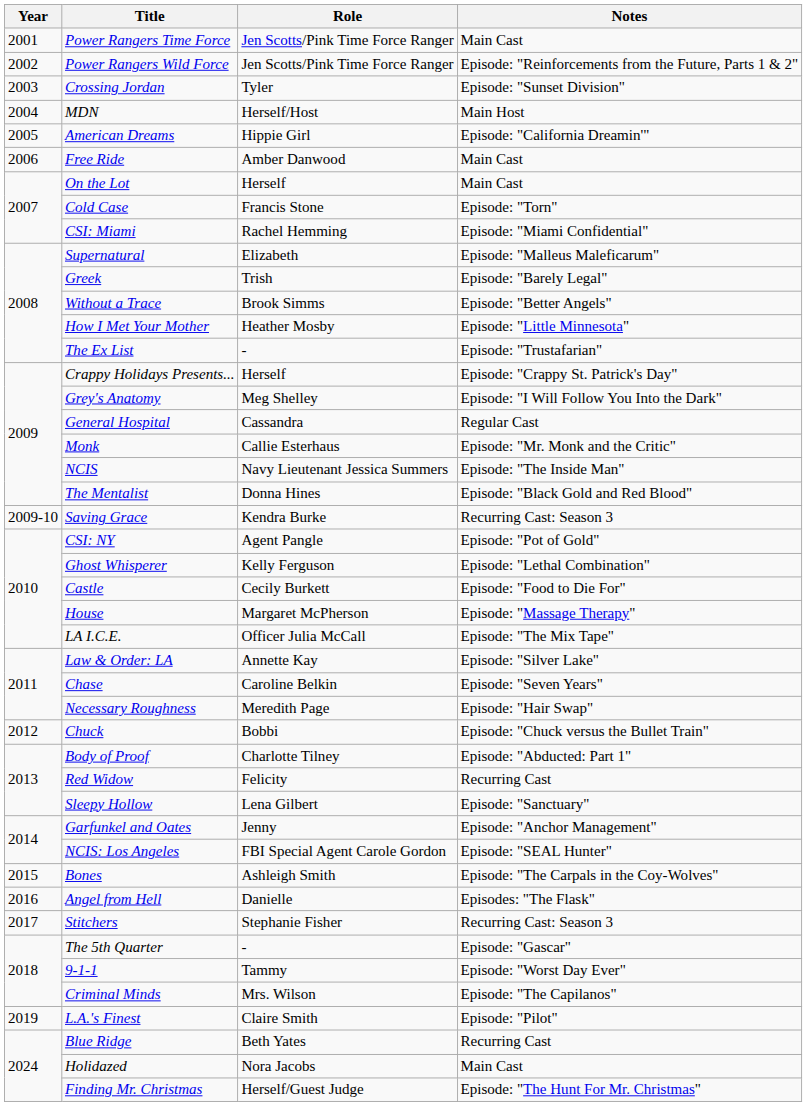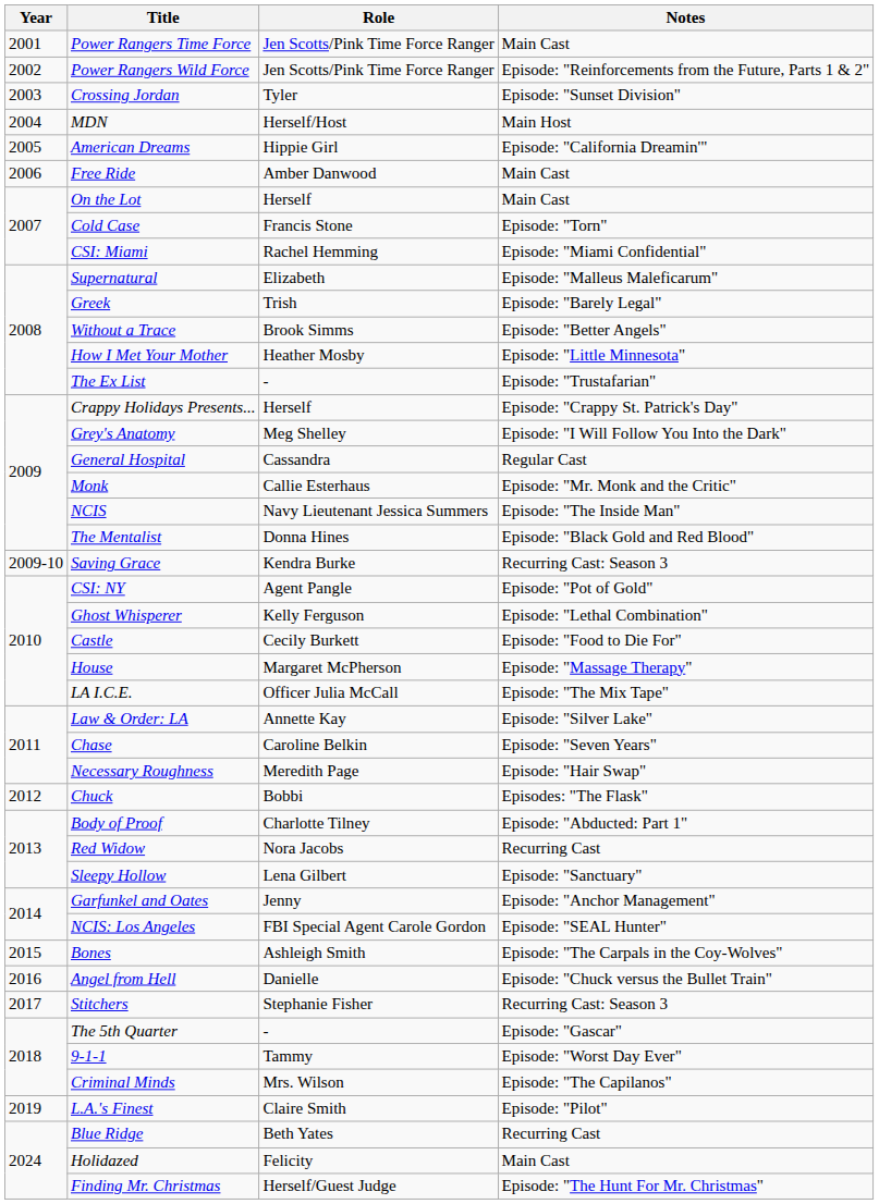Chuck | Notes: Episode: "Chuck versus the Bullet Train" -> Episodes: "The Flask"
Red Widow | Role: Felicity -> Nora Jacobs
Angel from Hell | Notes: Episodes: "The Flask" -> Episode: "Chuck versus the Bullet Train"
Holidazed | Role: Nora Jacobs -> Felicity
